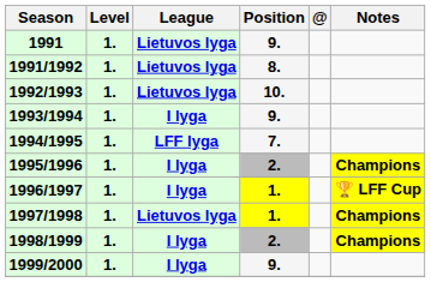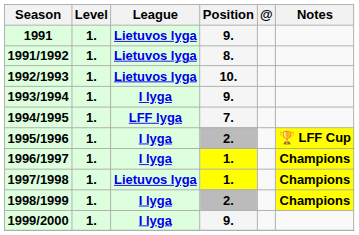1995/1996 | Notes: Champions -> 🏆 LFF Cup
1996/1997 | Notes: 🏆 LFF Cup -> Champions
